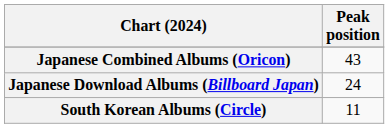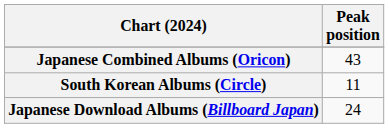rows swapped: Japanese Download Albums (Billboard Japan) <-> South Korean Albums (Circle)
